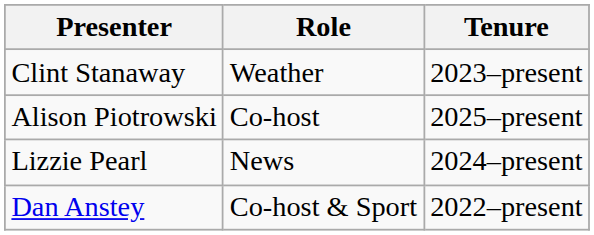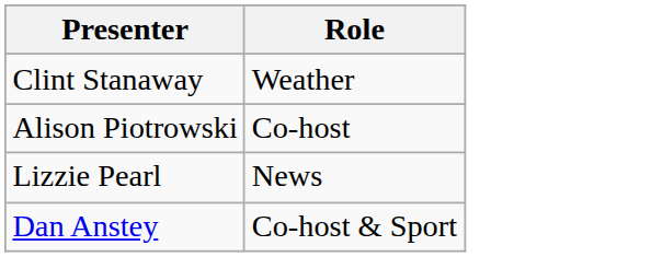- column: Tenure | 2023–present | 2025–present | 2024–present | 2022–present
